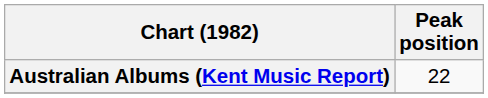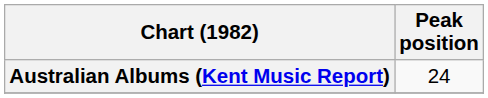Australian Albums (Kent Music Report) | Peak position: 22 -> 24
